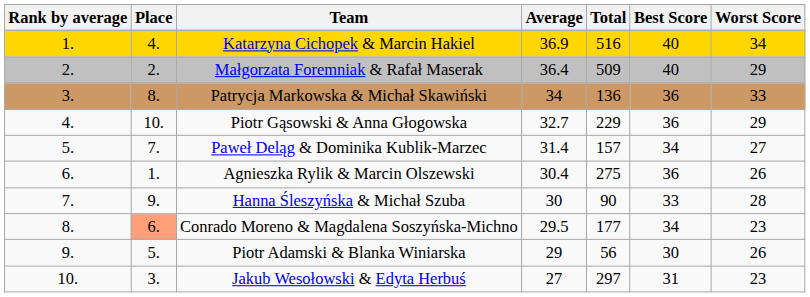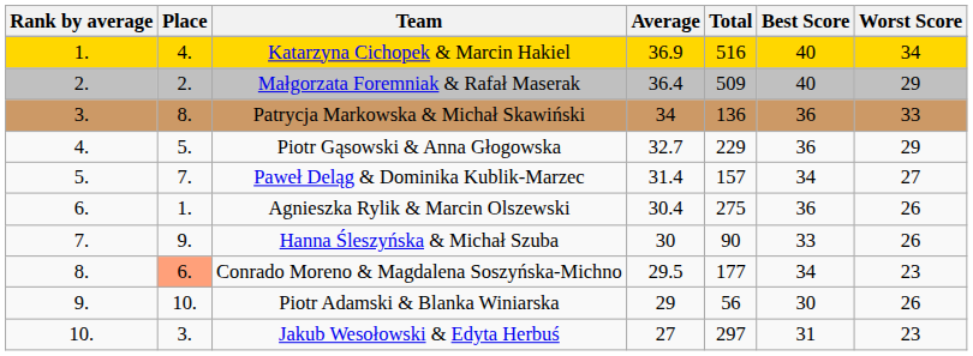Piotr Gąsowski & Anna Głogowska | Place: 10. -> 5.
Hanna Śleszyńska & Michał Szuba | Worst Score: 28 -> 26
Piotr Adamski & Blanka Winiarska | Place: 5. -> 10.
